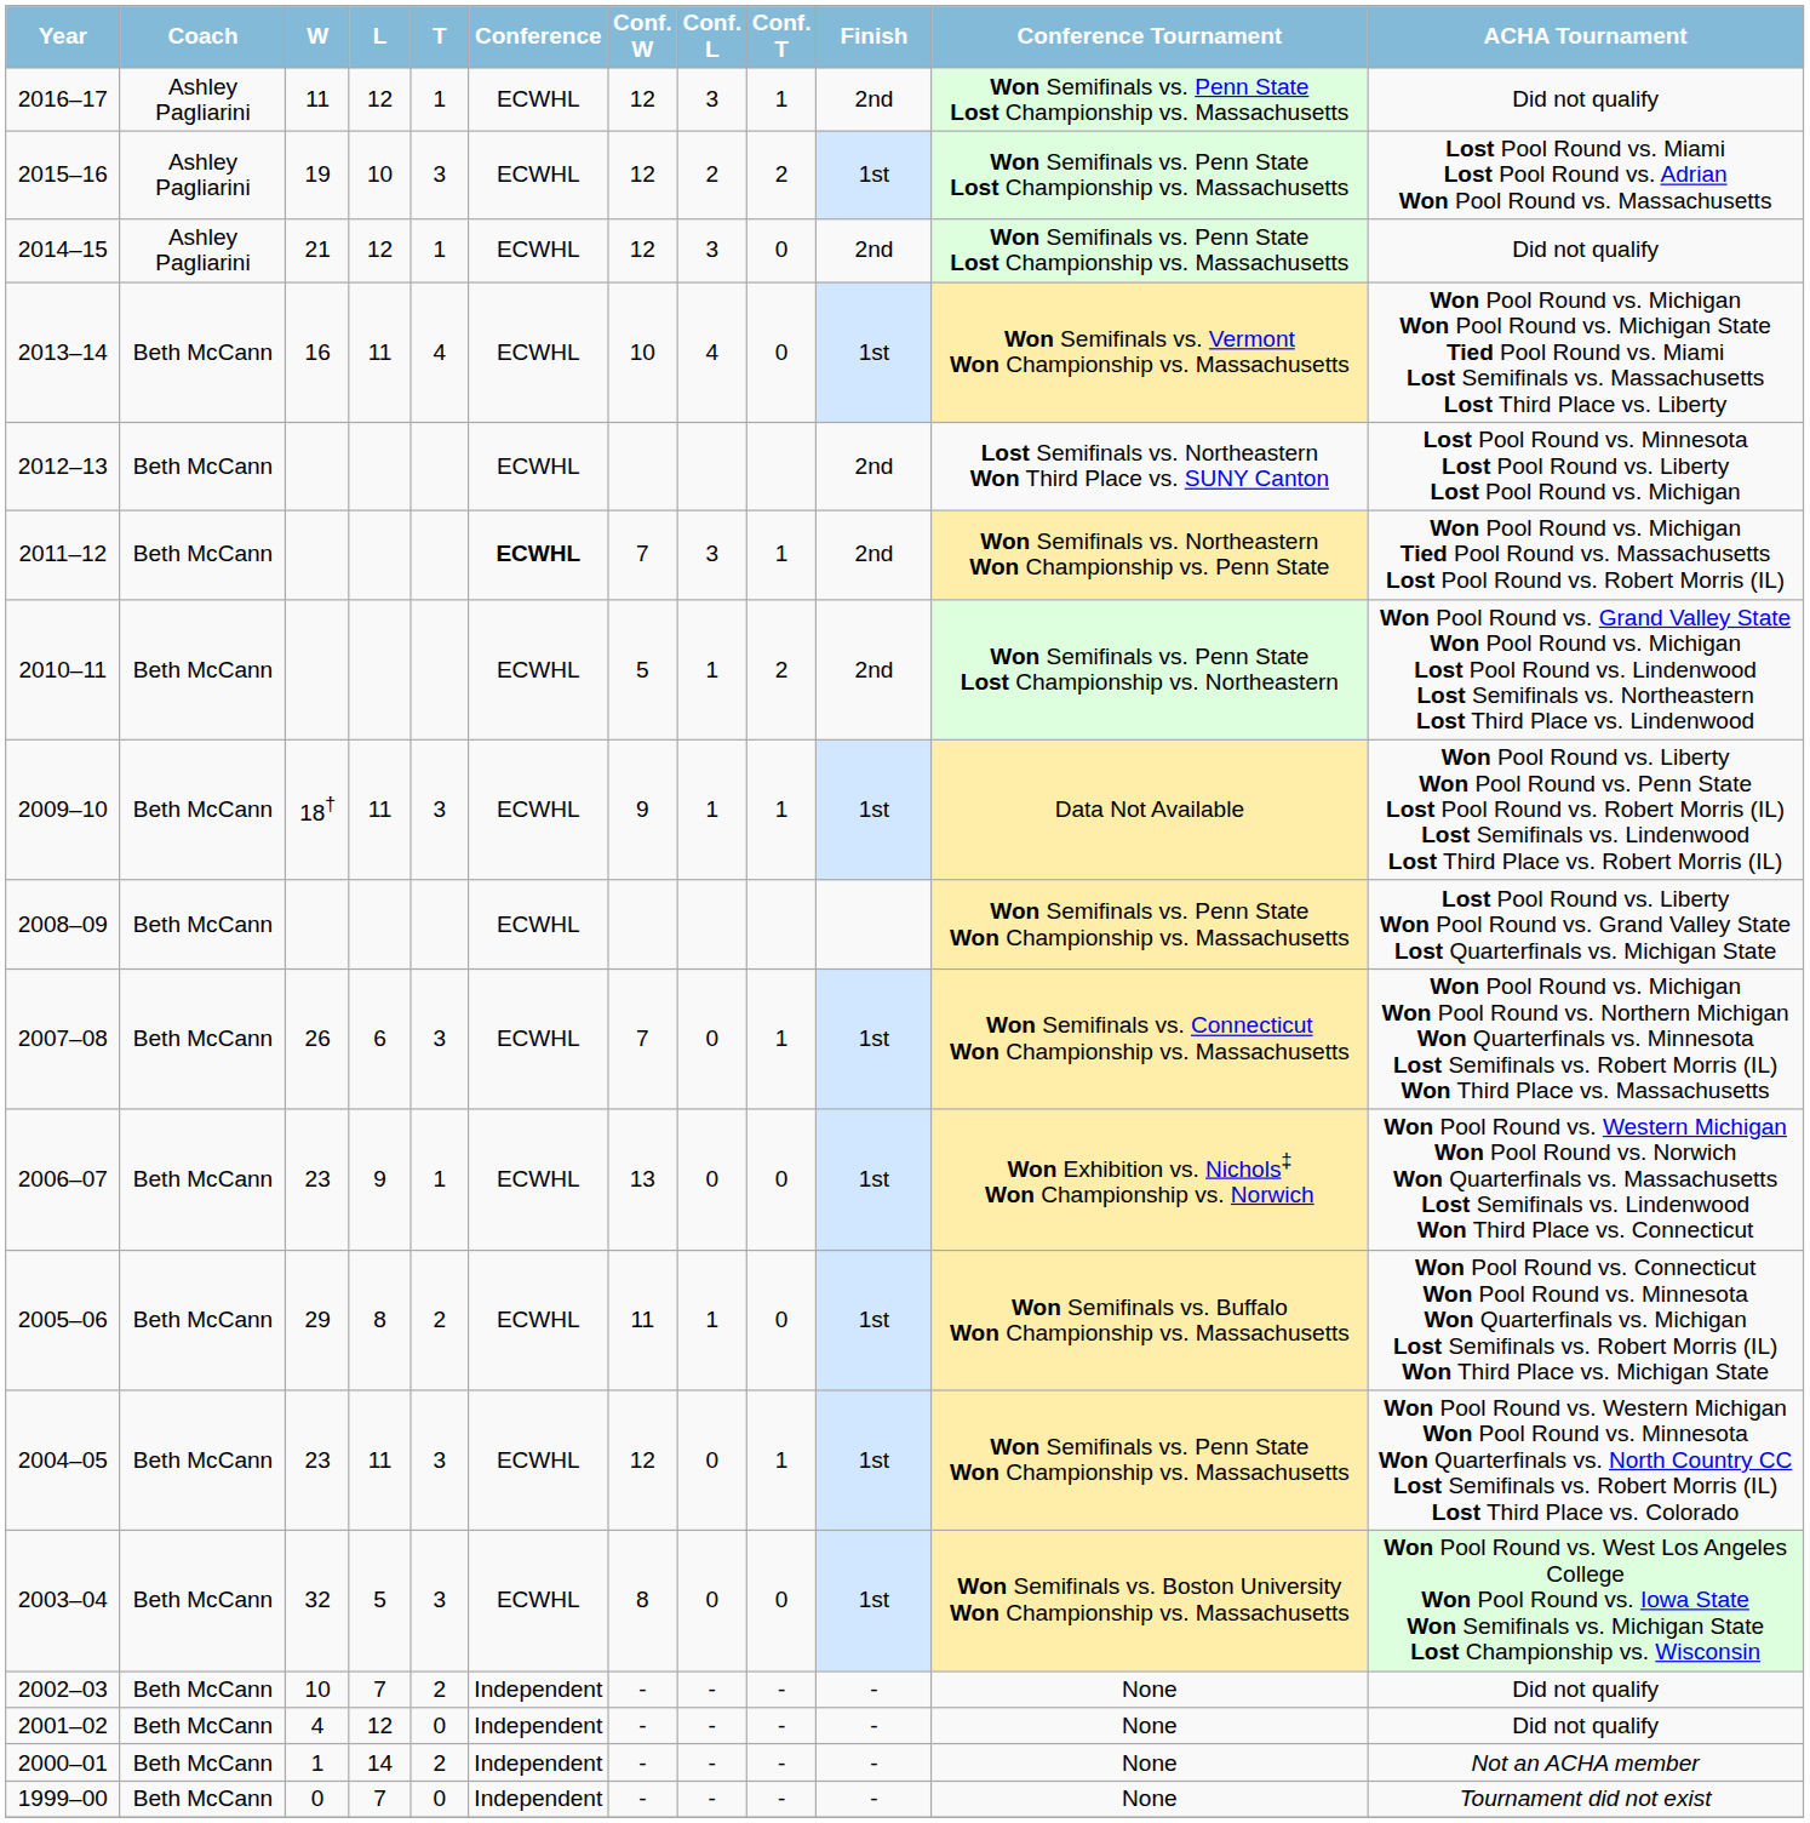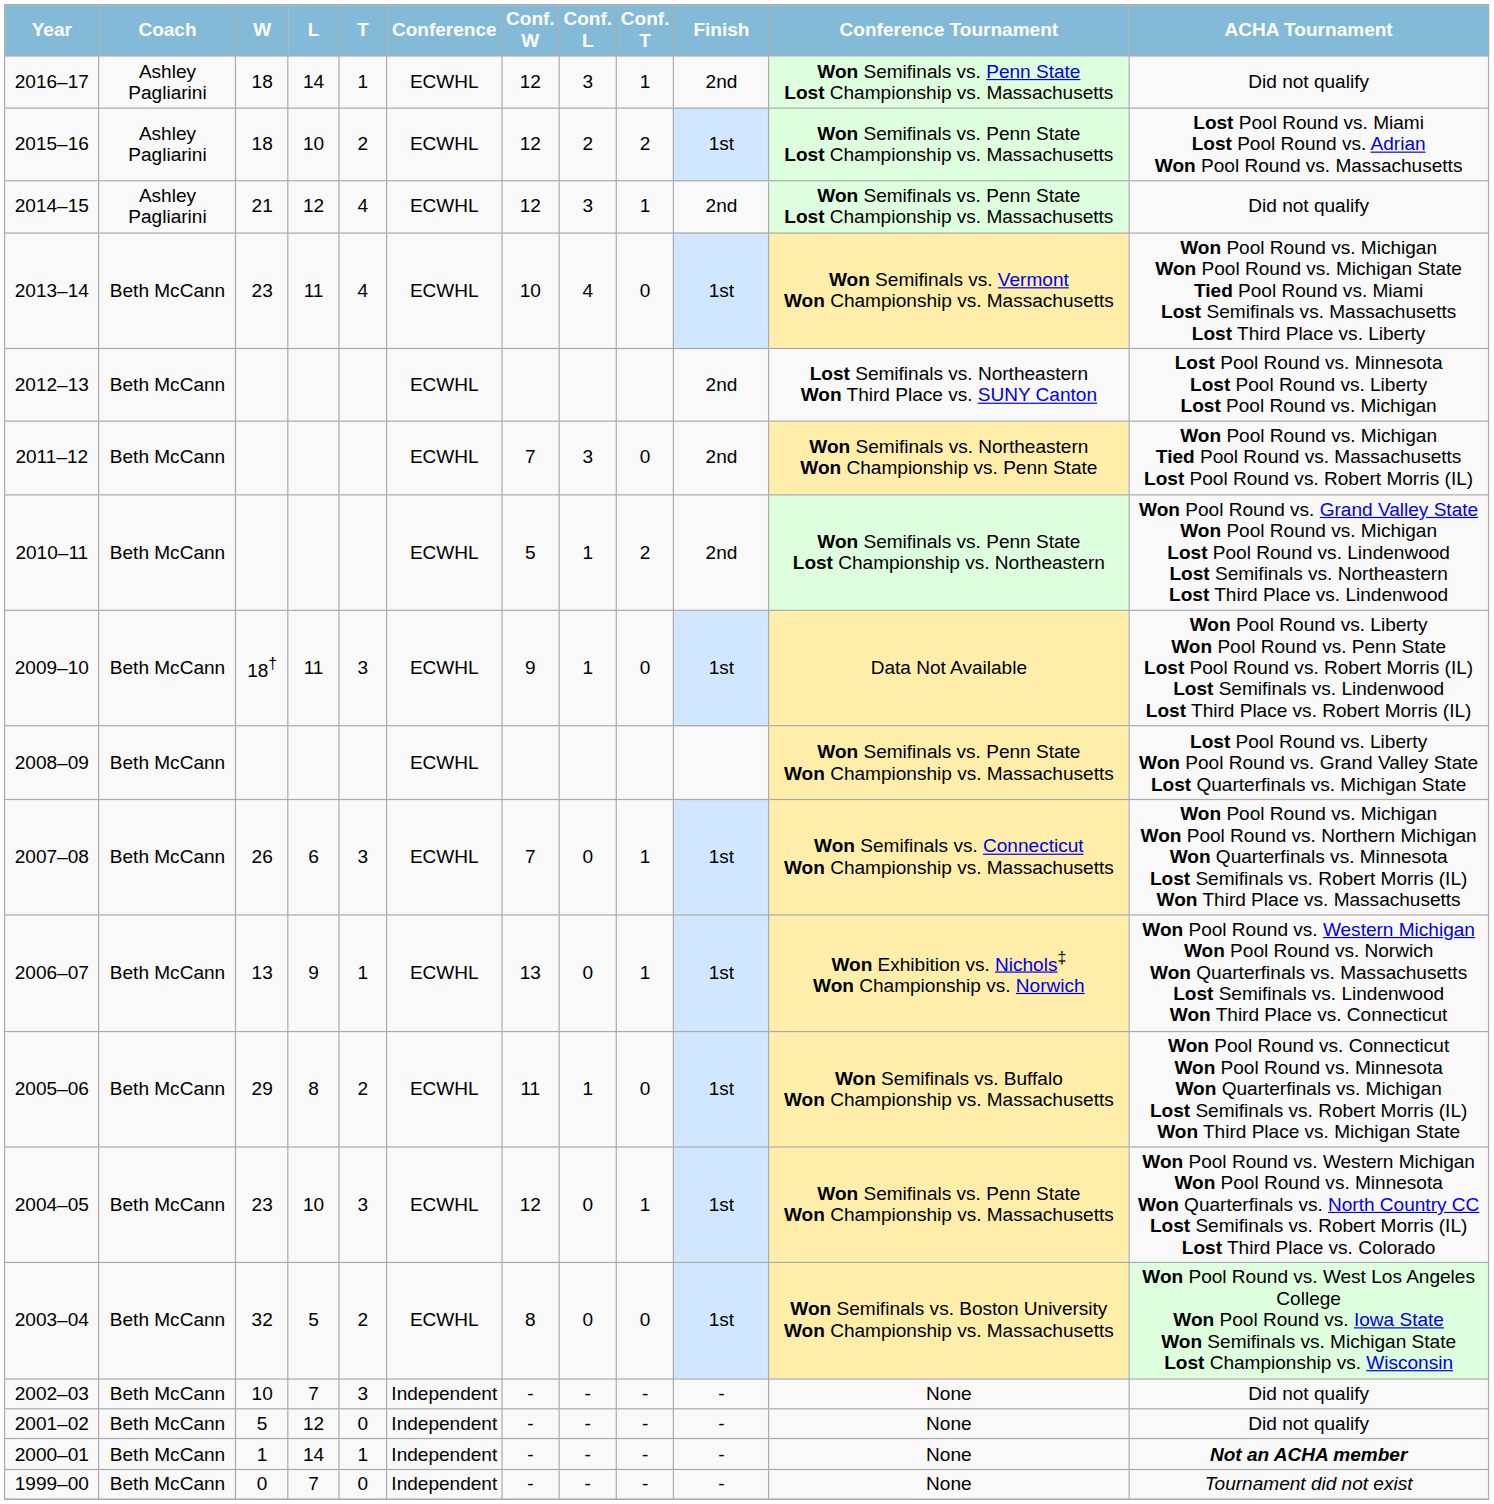2016–17 | W: 11 -> 18
2016–17 | L: 12 -> 14
2015–16 | W: 19 -> 18
2015–16 | T: 3 -> 2
2014–15 | T: 1 -> 4
2014–15 | Conf. T: 0 -> 1
2013–14 | W: 16 -> 23
2011–12 | Conference: bold -> normal
2011–12 | Conf. T: 1 -> 0
2009–10 | Conf. T: 1 -> 0
2006–07 | W: 23 -> 13
2006–07 | Conf. T: 0 -> 1
2004–05 | L: 11 -> 10
2003–04 | T: 3 -> 2
2002–03 | T: 2 -> 3
2001–02 | W: 4 -> 5
2000–01 | T: 2 -> 1
2000–01 | ACHA Tournament: normal -> bold
